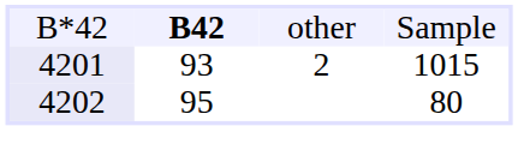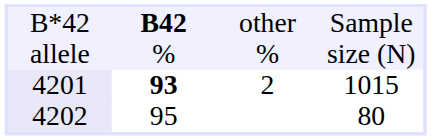+ row: allele | % | % | size (N)
4201 | column 2: normal -> bold
